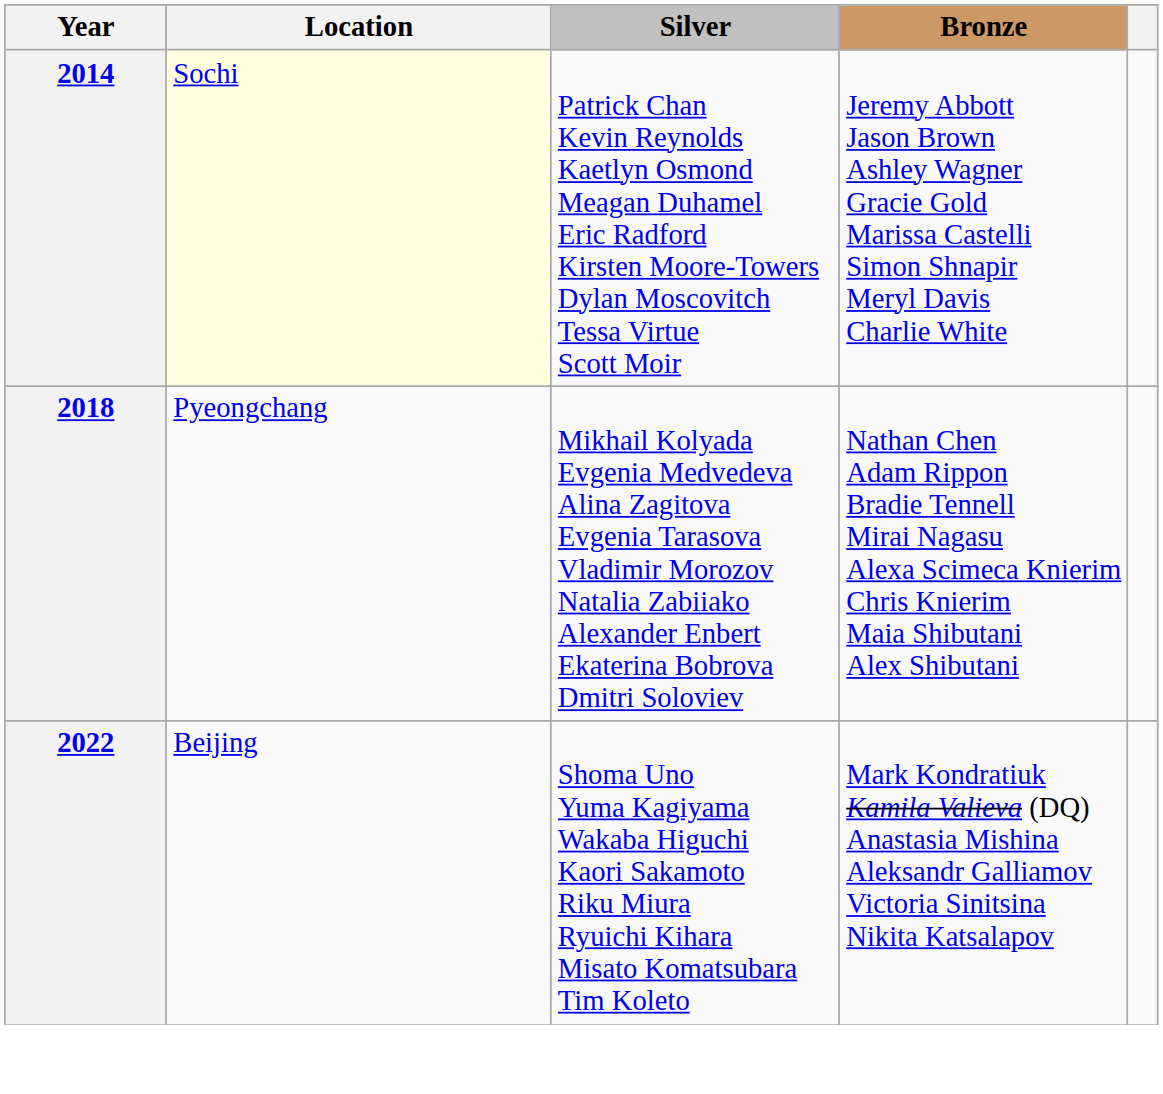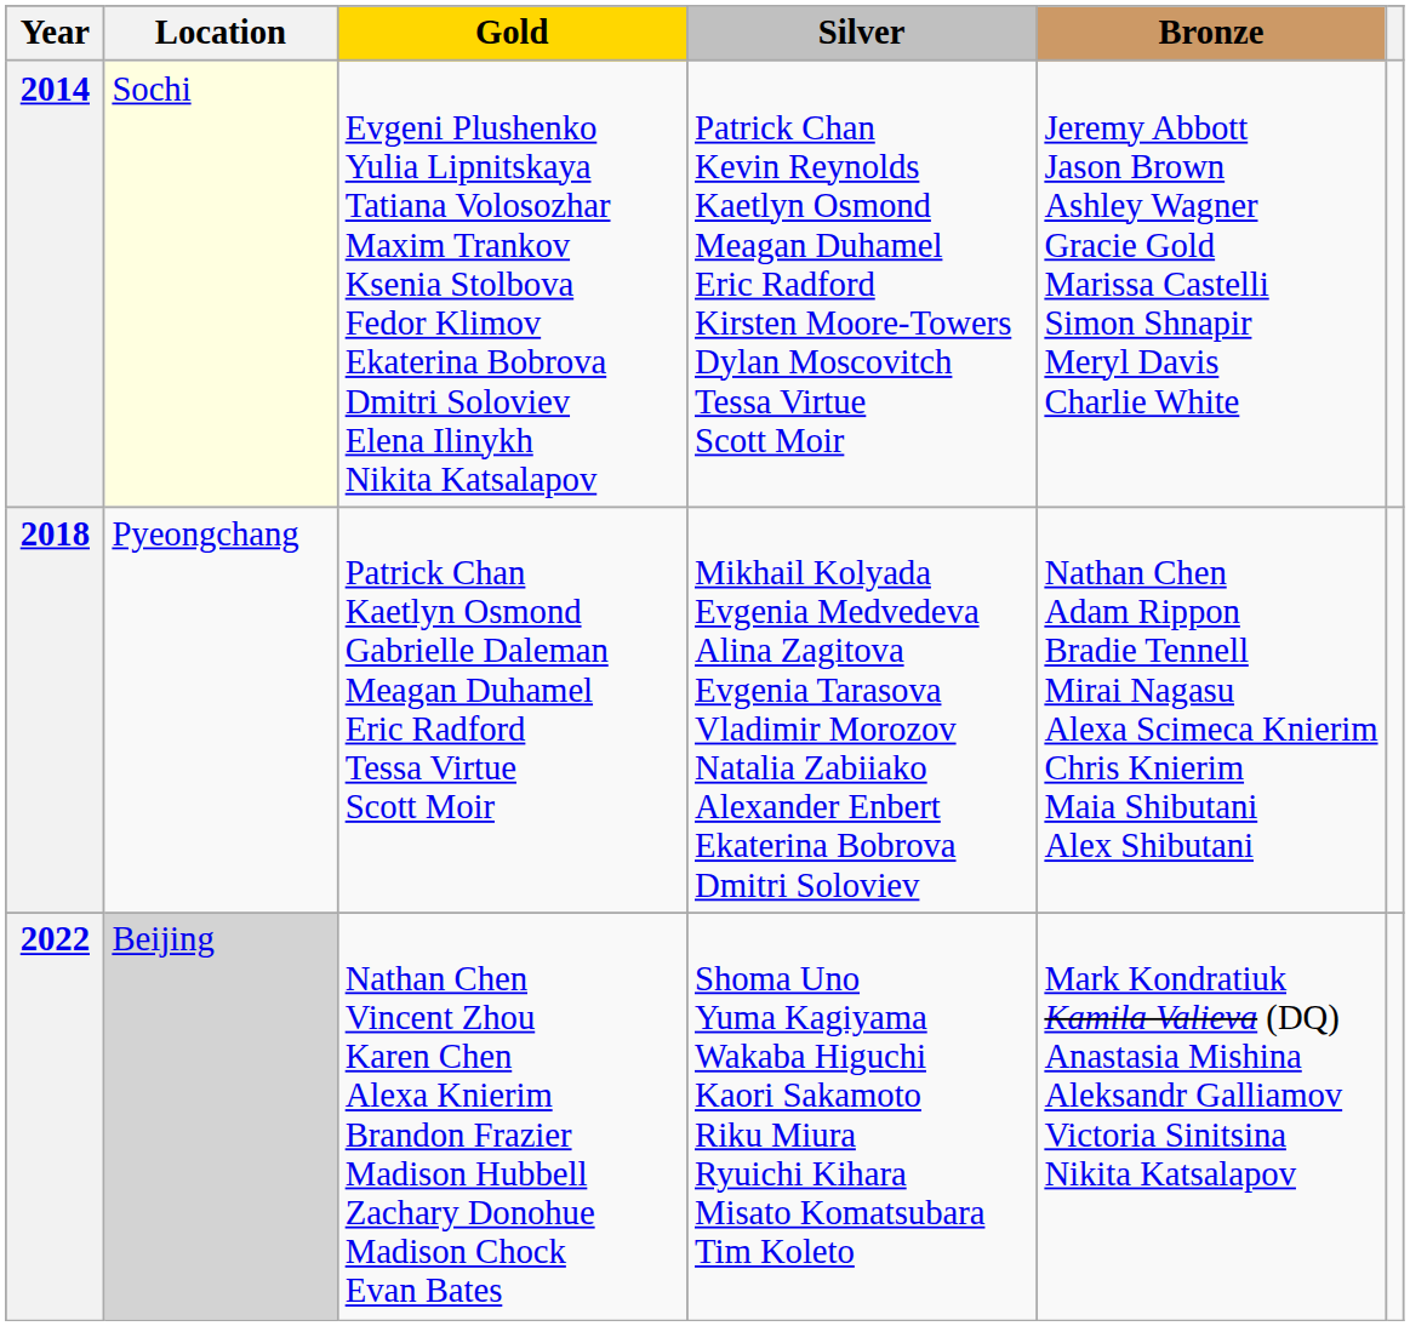+ column: Gold | Evgeni Plushenko Yulia Lipnitskaya Tatiana Volosozhar Maxim Trankov Ksenia Stolbova Fedor Klimov Ekaterina Bobrova Dmitri Soloviev Elena Ilinykh Nikita Katsalapov | Patrick Chan Kaetlyn Osmond Gabrielle Daleman Meagan Duhamel Eric Radford Tessa Virtue Scott Moir | Nathan Chen Vincent Zhou Karen Chen Alexa Knierim Brandon Frazier Madison Hubbell Zachary Donohue Madison Chock Evan Bates
2022 | Location: no background -> lightgrey background
